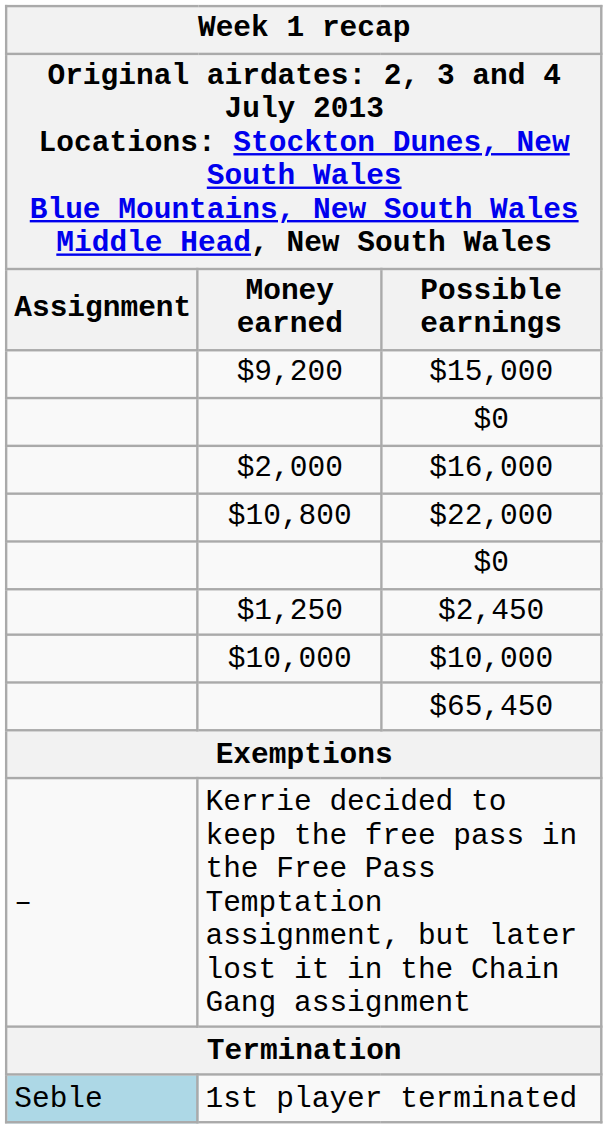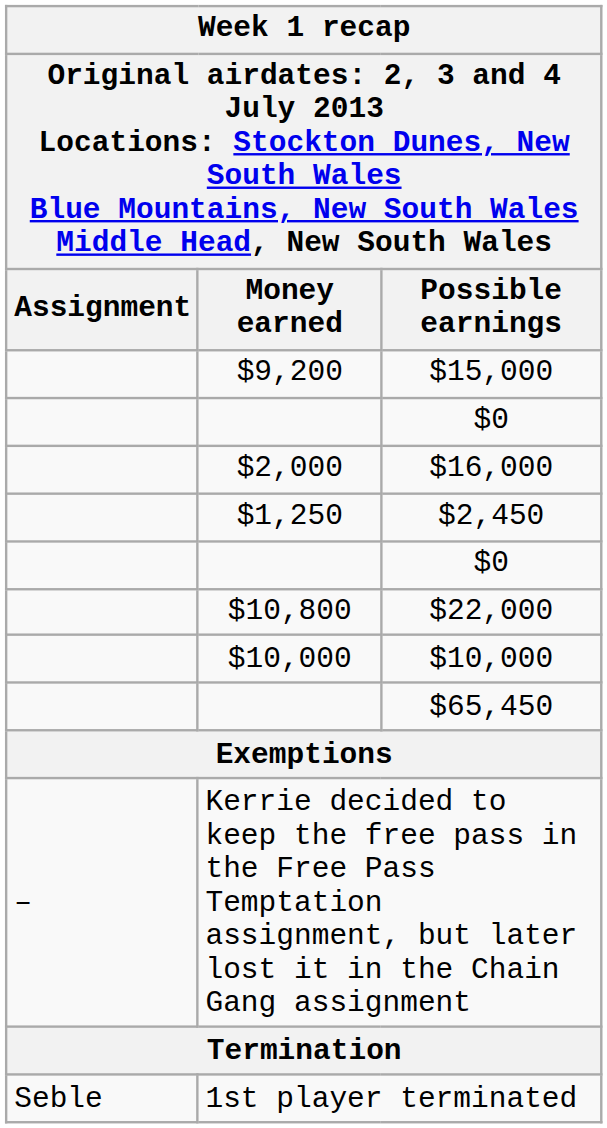rows swapped: $22,000 <-> $2,450
1st player terminated | Assignment: lightblue background -> no background
